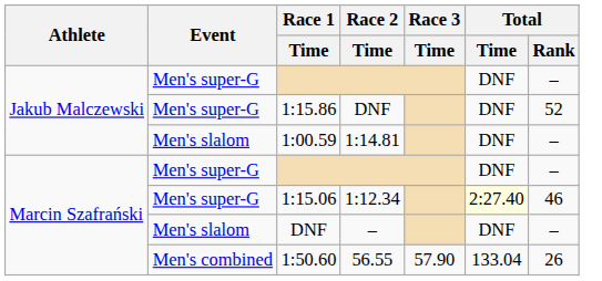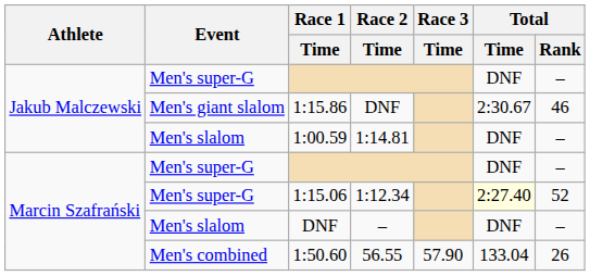1:15.86 | Event: Men's super-G -> Men's giant slalom
1:15.86 | Total / Time: DNF -> 2:30.67
1:15.86 | Total / Rank: 52 -> 46
1:15.06 | Total / Rank: 46 -> 52
